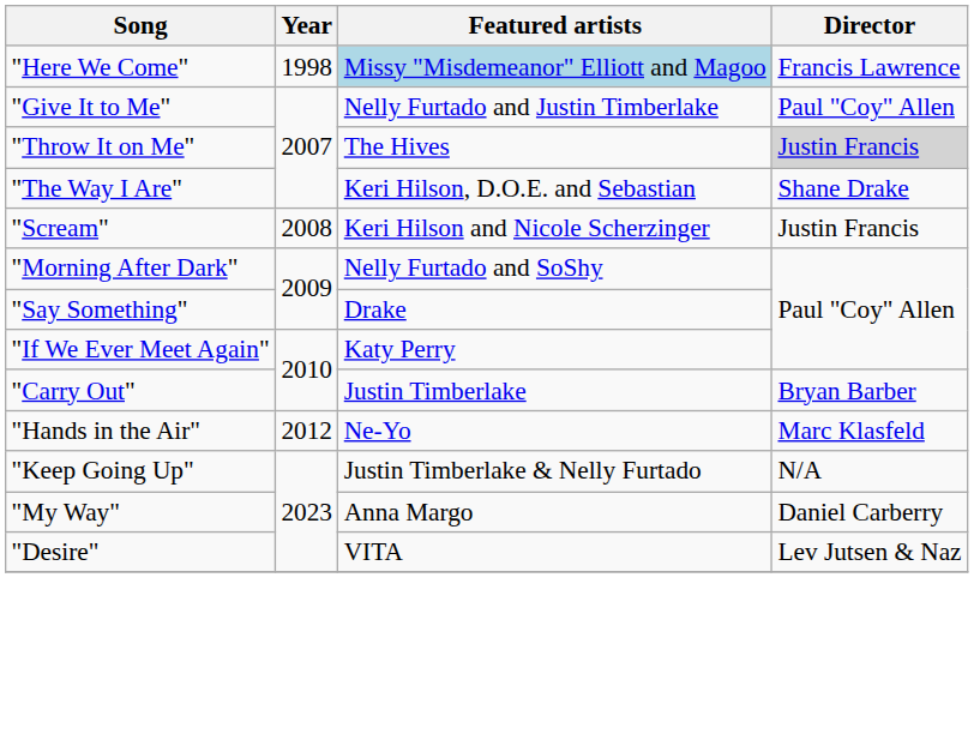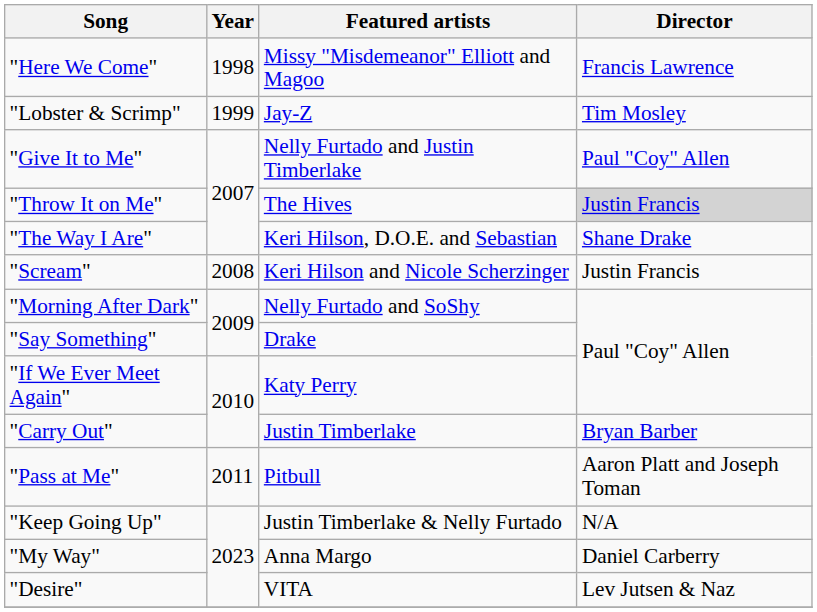"Here We Come" | Featured artists: lightblue background -> no background
+ row: "Lobster & Scrimp" | 1999 | Jay-Z | Tim Mosley
+ row: "Pass at Me" | 2011 | Pitbull | Aaron Platt and Joseph Toman
- row: "Hands in the Air" | 2012 | Ne-Yo | Marc Klasfeld
